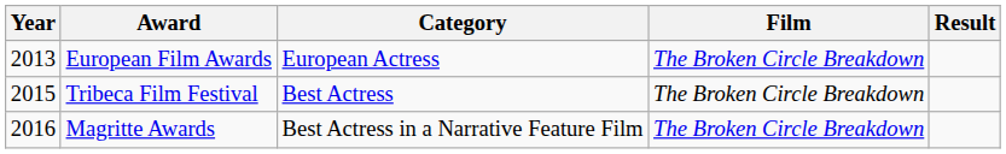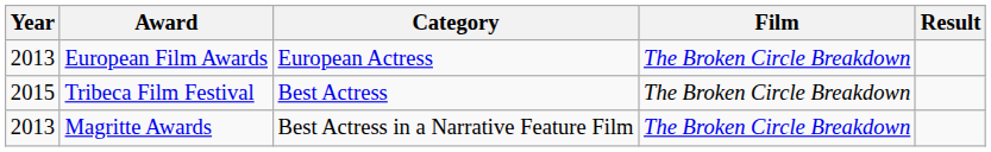Magritte Awards | Year: 2016 -> 2013
